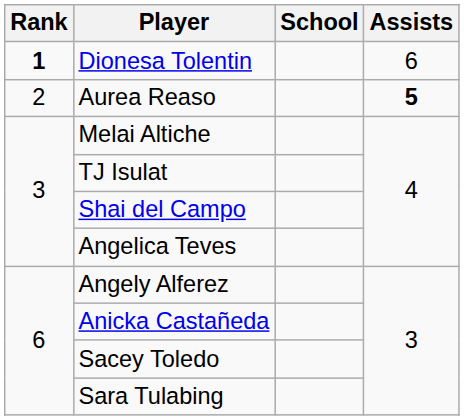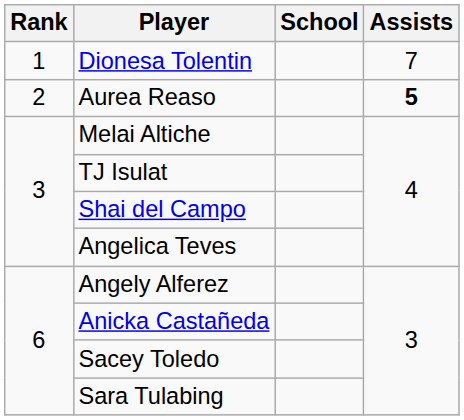Dionesa Tolentin | Rank: bold -> normal
Dionesa Tolentin | Assists: 6 -> 7
